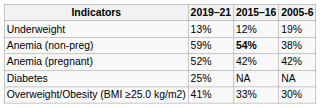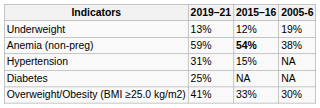- row: Anemia (pregnant) | 52% | 42% | 42%
+ row: Hypertension | 31% | 15% | NA
